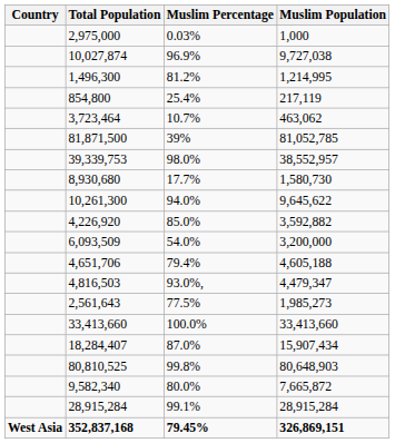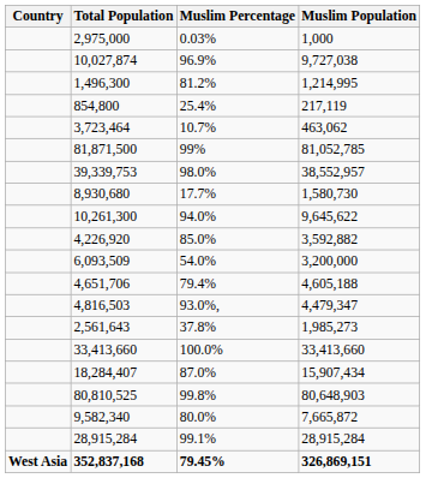81,871,500 | Muslim Percentage: 39% -> 99%
2,561,643 | Muslim Percentage: 77.5% -> 37.8%
